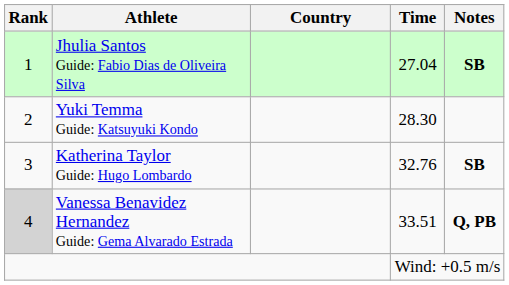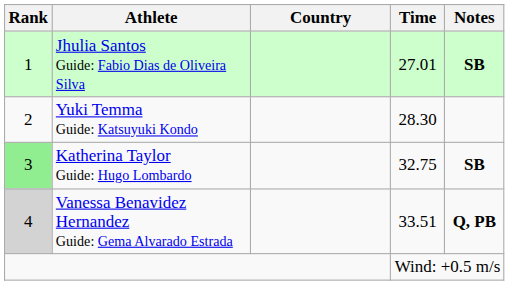Jhulia Santos Guide: Fabio Dias de Oliveira Silva | Time: 27.04 -> 27.01
Katherina Taylor Guide: Hugo Lombardo | Rank: no background -> lightgreen background
Katherina Taylor Guide: Hugo Lombardo | Time: 32.76 -> 32.75
